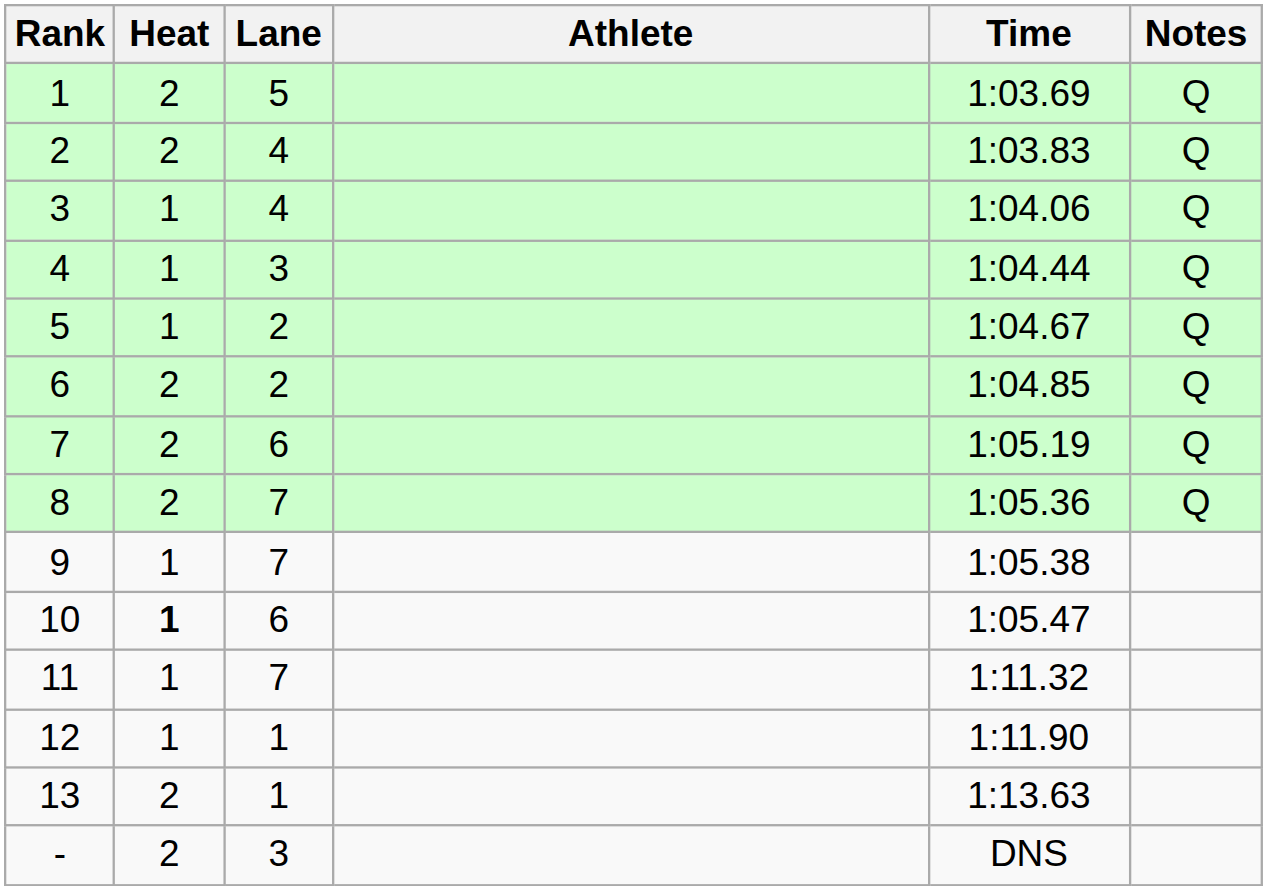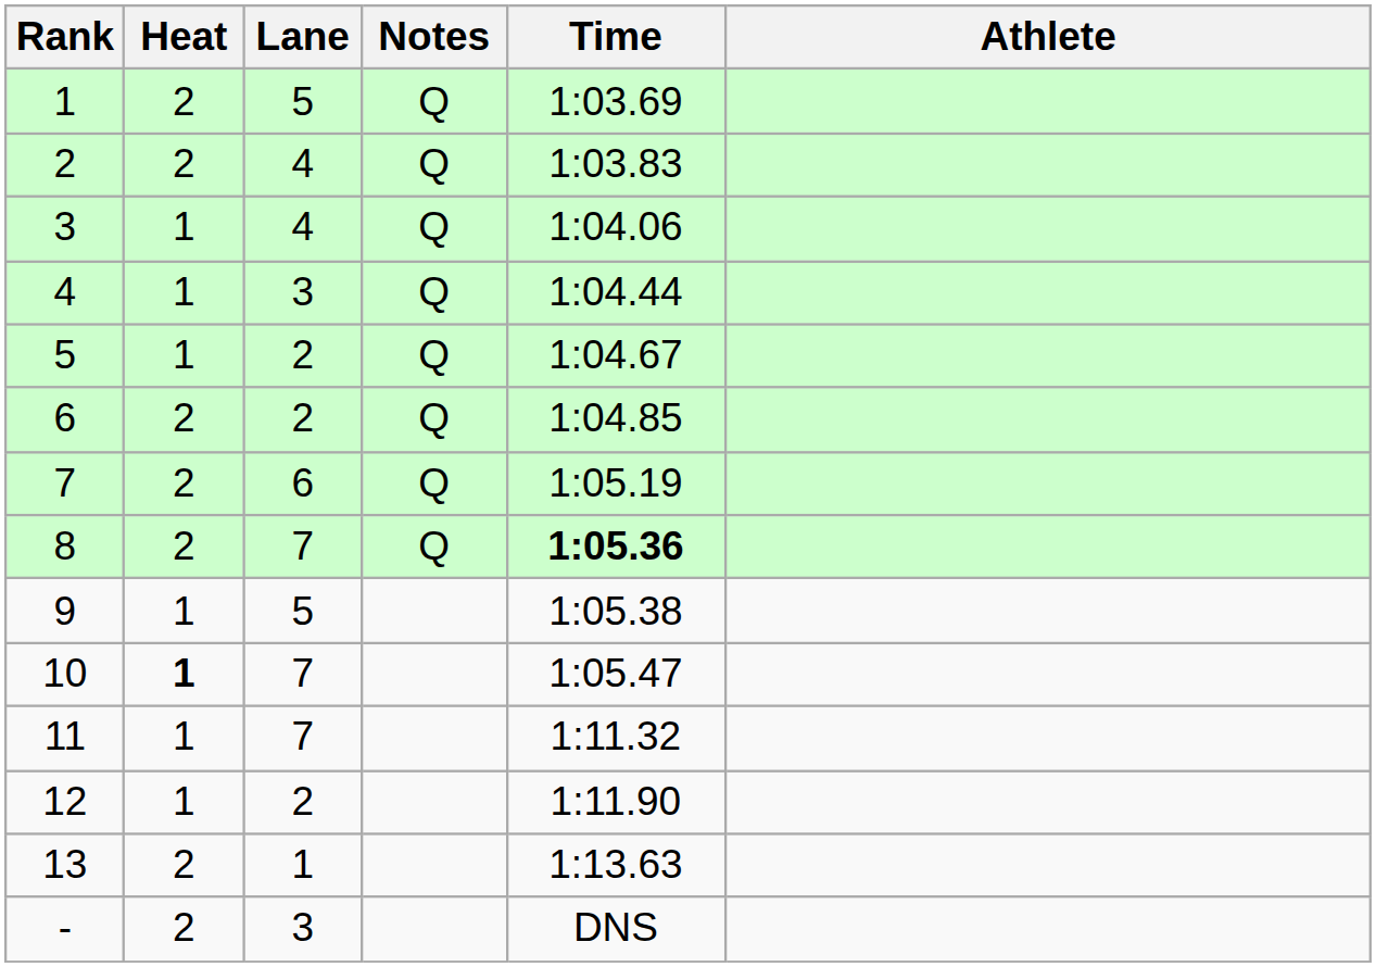columns swapped: Athlete <-> Notes
8 | Time: normal -> bold
9 | Lane: 7 -> 5
10 | Lane: 6 -> 7
12 | Lane: 1 -> 2
